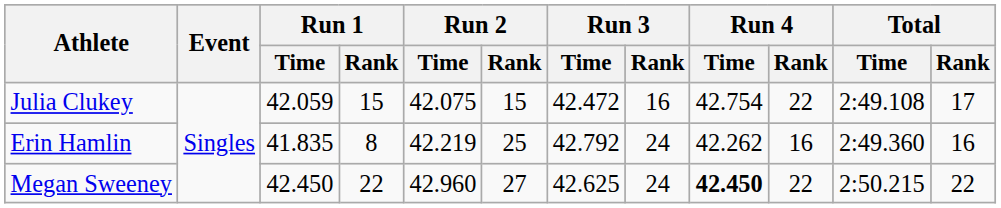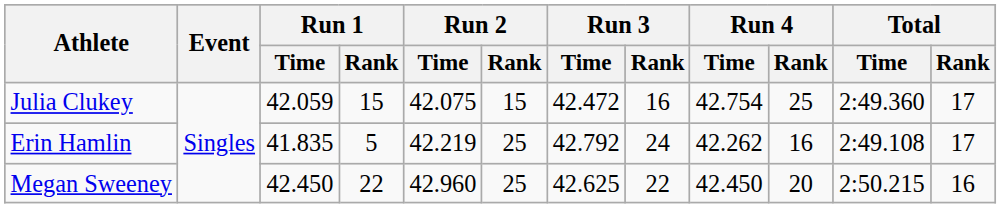Julia Clukey | Run 4 / Rank: 22 -> 25
Julia Clukey | Total / Time: 2:49.108 -> 2:49.360
Erin Hamlin | Run 1 / Rank: 8 -> 5
Erin Hamlin | Total / Time: 2:49.360 -> 2:49.108
Erin Hamlin | Total / Rank: 16 -> 17
Megan Sweeney | Run 2 / Rank: 27 -> 25
Megan Sweeney | Run 3 / Rank: 24 -> 22
Megan Sweeney | Run 4 / Time: bold -> normal
Megan Sweeney | Run 4 / Rank: 22 -> 20
Megan Sweeney | Total / Rank: 22 -> 16
